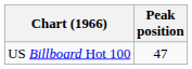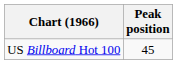US Billboard Hot 100 | Peak position: 47 -> 45
